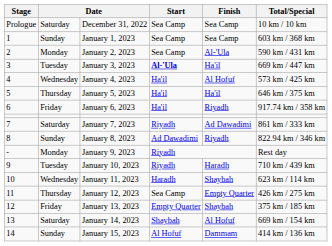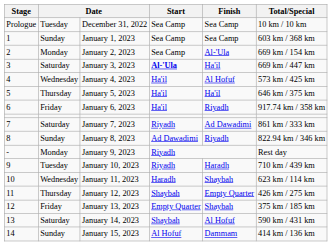December 31, 2022 | column 2: Saturday -> Tuesday
January 2, 2023 | Total/Special: 590 km / 431 km -> 669 km / 154 km
January 3, 2023 | column 2: Tuesday -> Saturday
January 12, 2023 | Start: Sea Camp -> Shaybah
January 14, 2023 | Total/Special: 669 km / 154 km -> 590 km / 431 km
